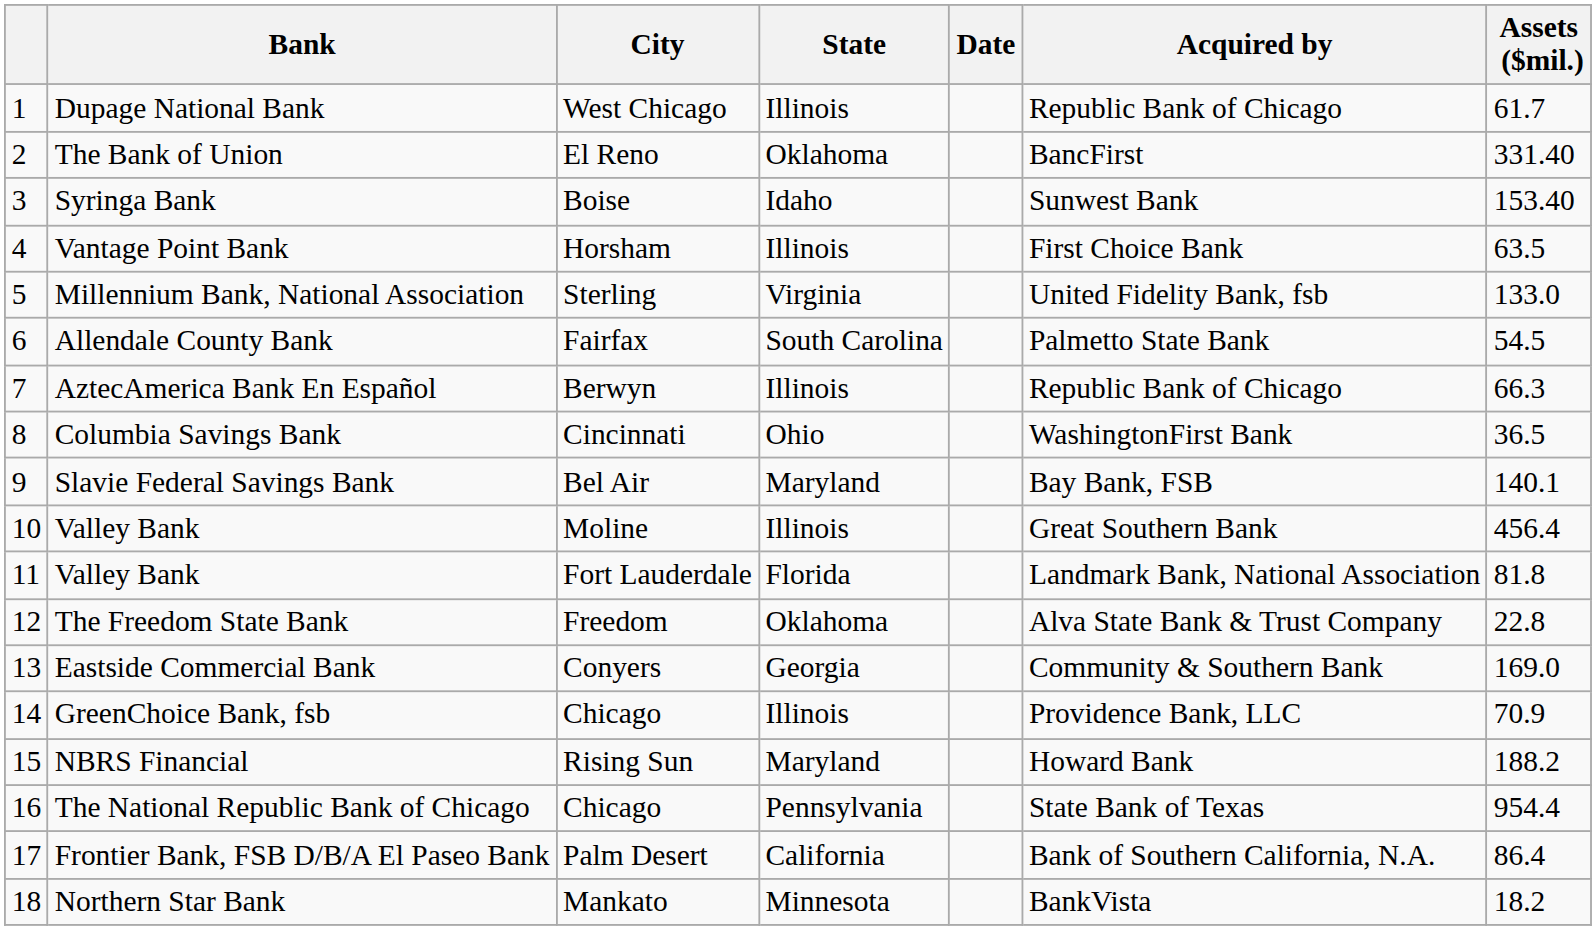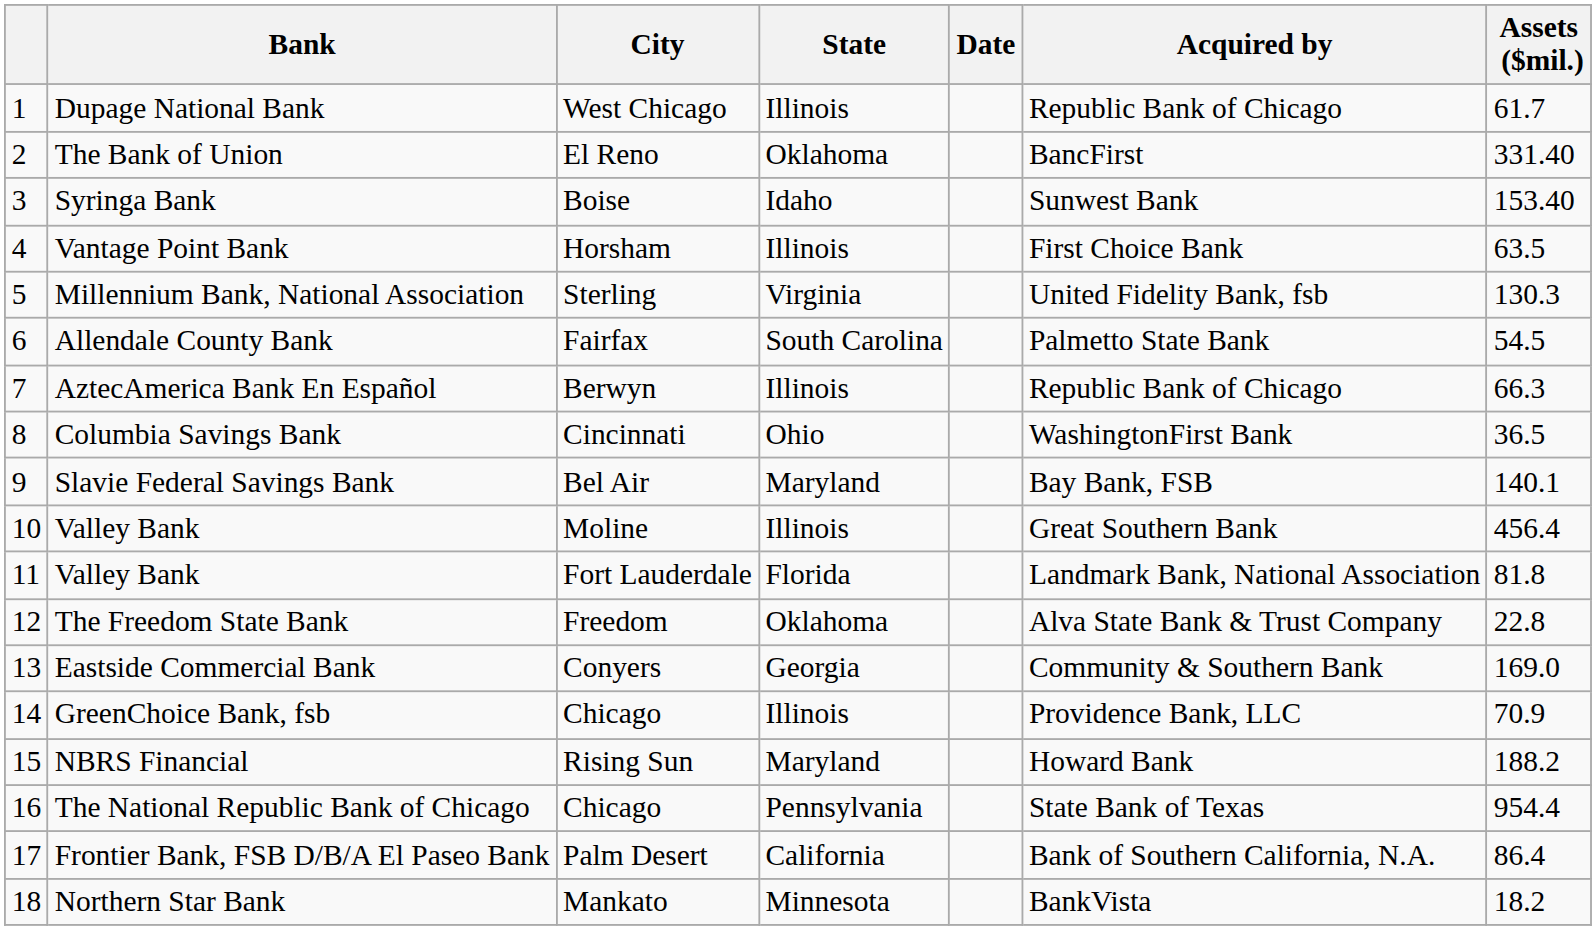Millennium Bank, National Association | Assets ($mil.): 133.0 -> 130.3
